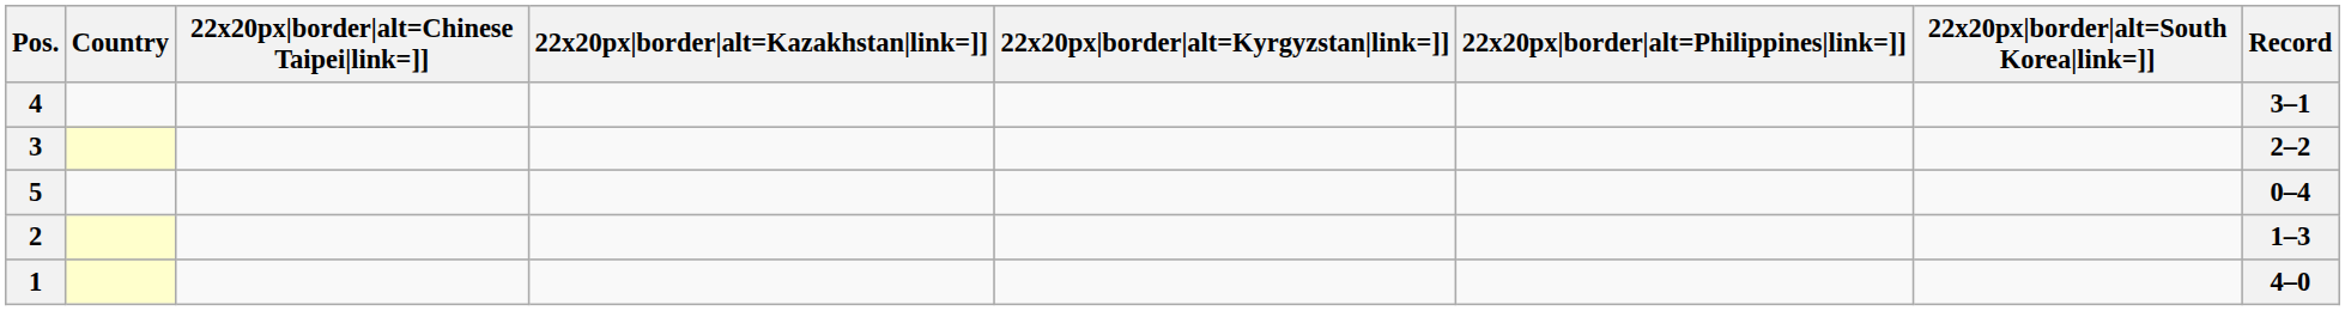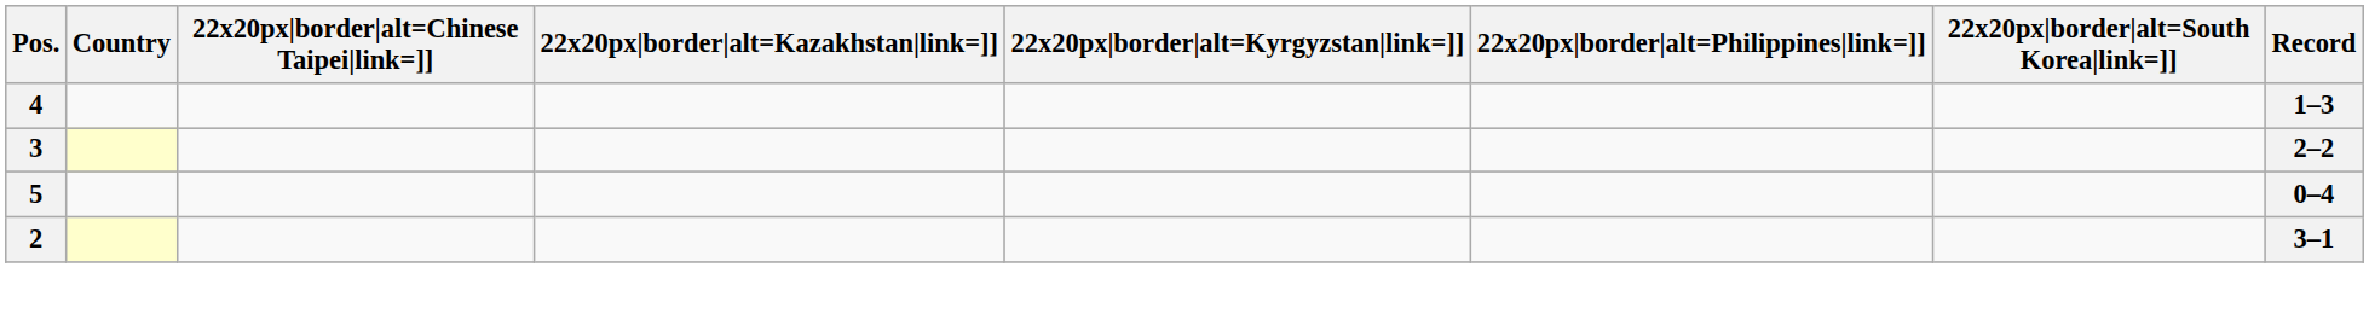4 | Record: 3–1 -> 1–3
2 | Record: 1–3 -> 3–1
- row: 1 | 4–0
